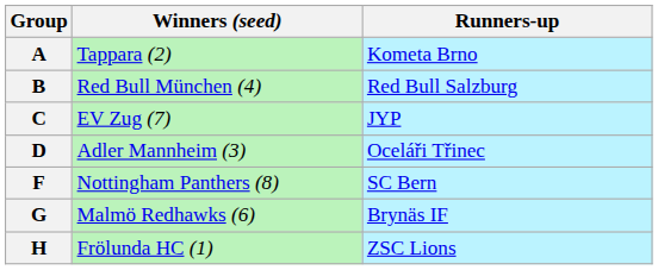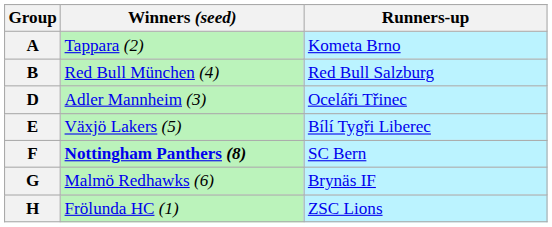- row: C | EV Zug (7) | JYP
+ row: E | Växjö Lakers (5) | Bílí Tygři Liberec
F | Winners (seed): normal -> bold
